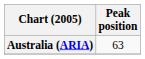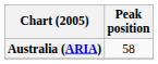Australia (ARIA) | Peak position: 63 -> 58
